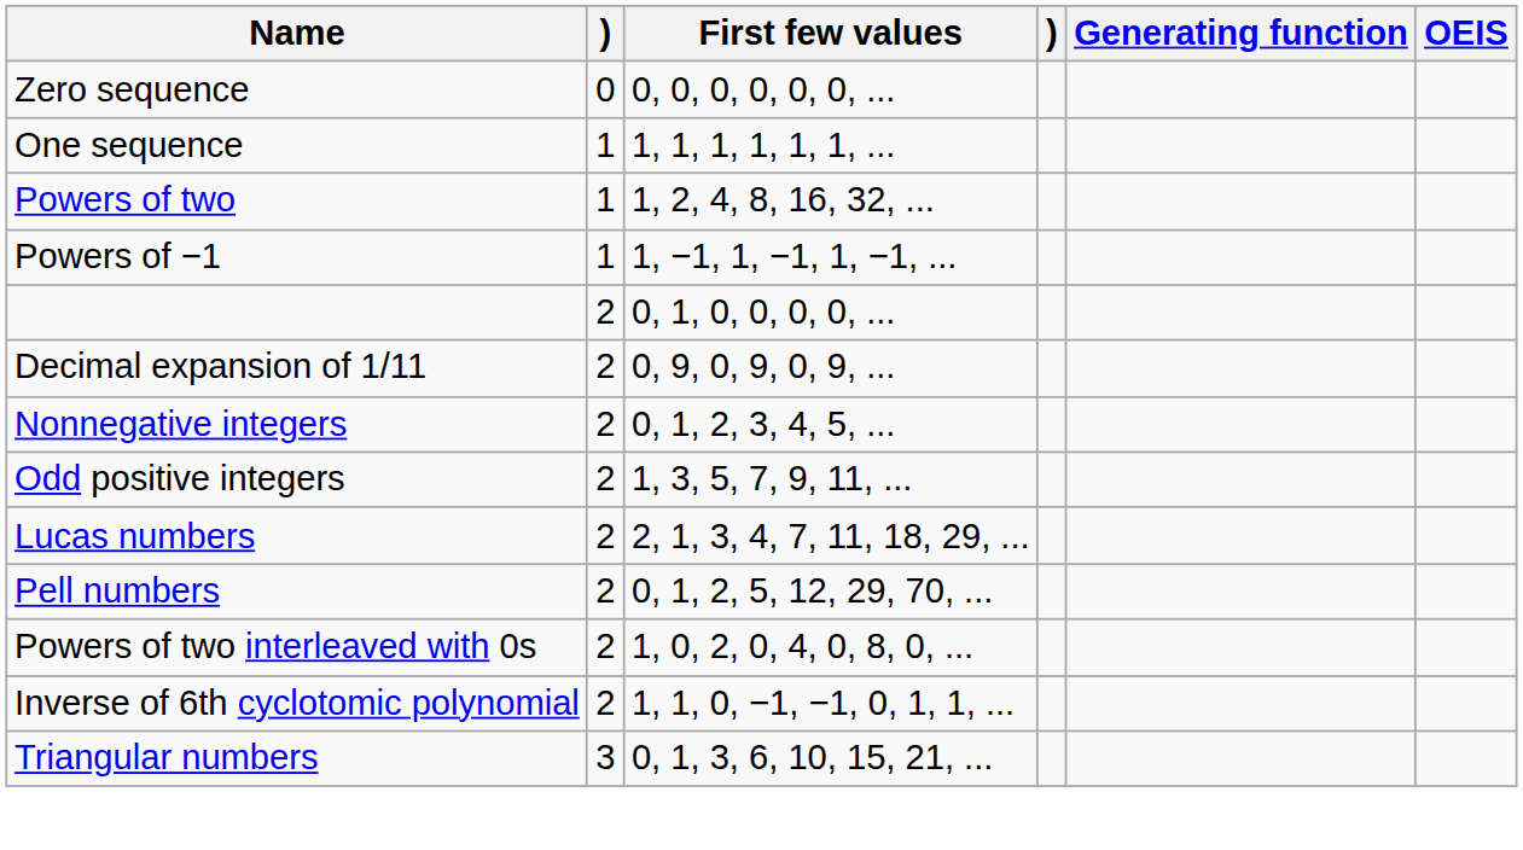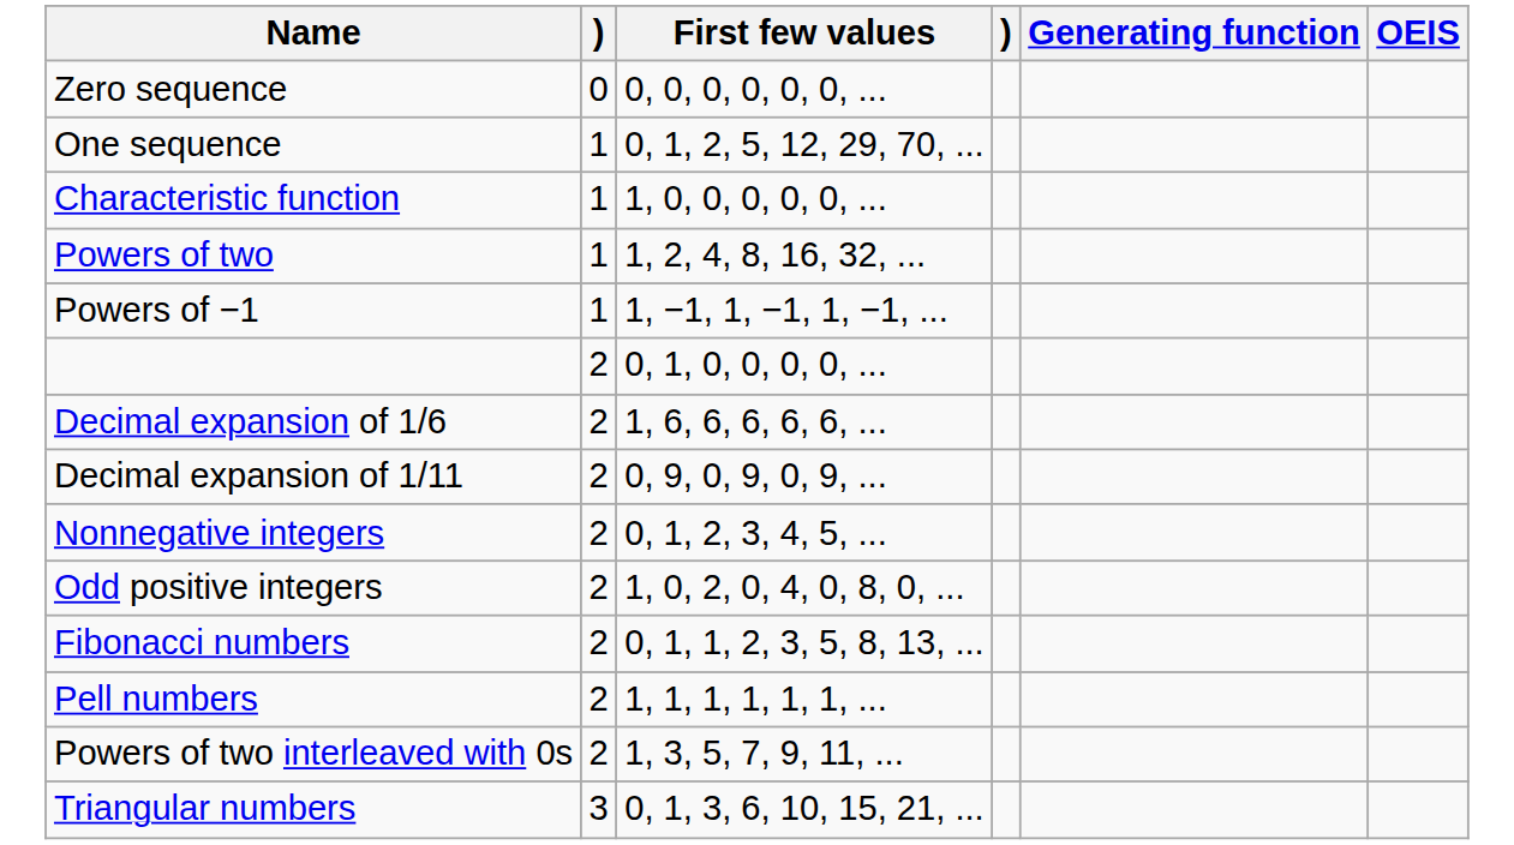One sequence | First few values: 1, 1, 1, 1, 1, 1, ... -> 0, 1, 2, 5, 12, 29, 70, ...
+ row: Characteristic function | 1 | 1, 0, 0, 0, 0, 0, ...
+ row: Decimal expansion of 1/6 | 2 | 1, 6, 6, 6, 6, 6, ...
Odd positive integers | First few values: 1, 3, 5, 7, 9, 11, ... -> 1, 0, 2, 0, 4, 0, 8, 0, ...
+ row: Fibonacci numbers | 2 | 0, 1, 1, 2, 3, 5, 8, 13, ...
- row: Lucas numbers | 2 | 2, 1, 3, 4, 7, 11, 18, 29, ...
Pell numbers | First few values: 0, 1, 2, 5, 12, 29, 70, ... -> 1, 1, 1, 1, 1, 1, ...
Powers of two interleaved with 0s | First few values: 1, 0, 2, 0, 4, 0, 8, 0, ... -> 1, 3, 5, 7, 9, 11, ...
- row: Inverse of 6th cyclotomic polynomial | 2 | 1, 1, 0, −1, −1, 0, 1, 1, ...
